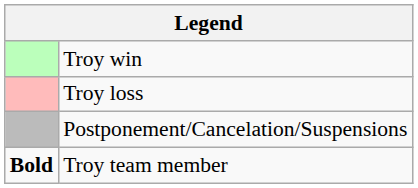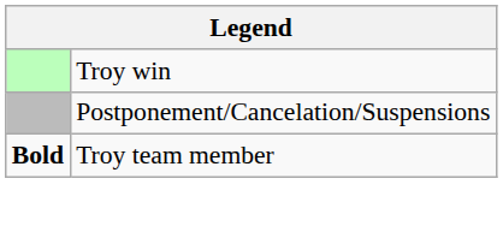- row: Troy loss
